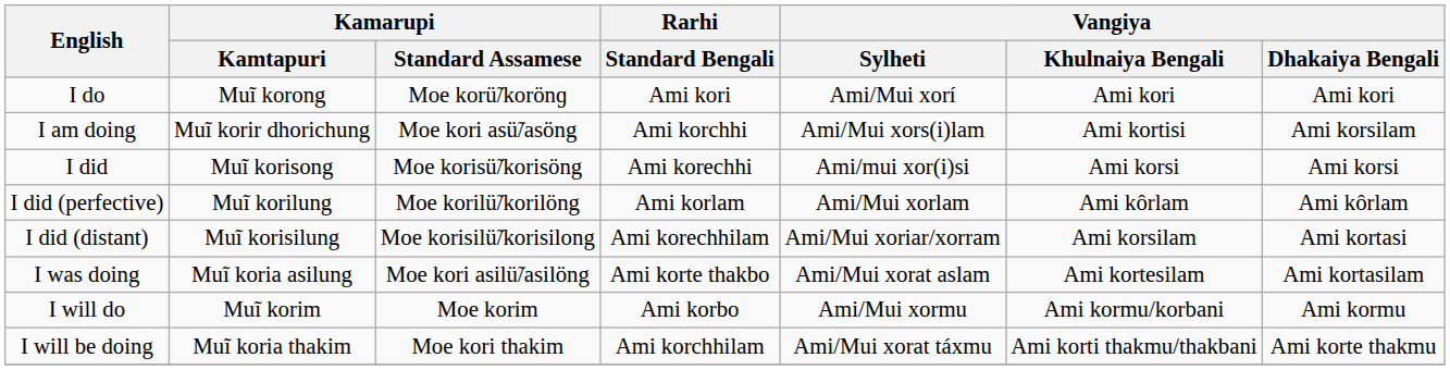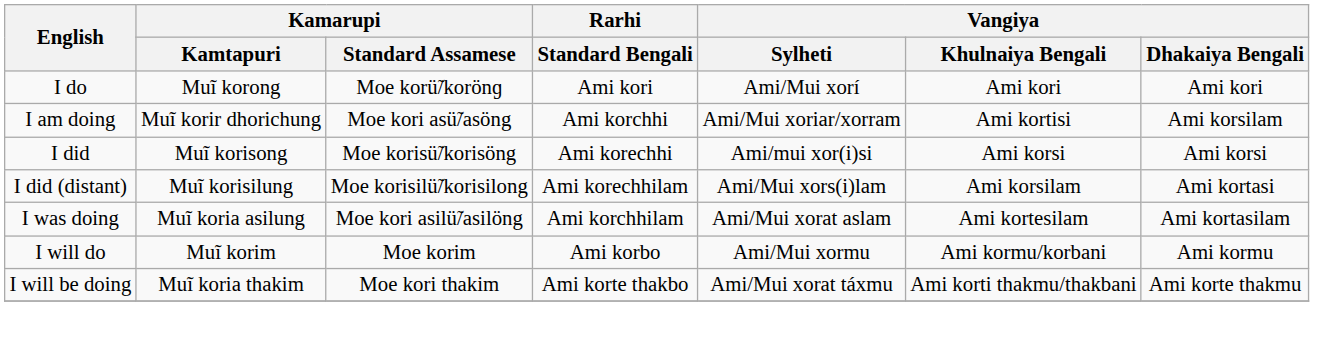I am doing | Vangiya / Sylheti: Ami/Mui xors(i)lam -> Ami/Mui xoriar/xorram
- row: I did (perfective) | Muĩ korilung | Moe korilü̃/korilöng | Ami korlam | Ami/Mui xorlam | Ami kôrlam | Ami kôrlam
I did (distant) | Vangiya / Sylheti: Ami/Mui xoriar/xorram -> Ami/Mui xors(i)lam
I was doing | Rarhi / Standard Bengali: Ami korte thakbo -> Ami korchhilam
I will be doing | Rarhi / Standard Bengali: Ami korchhilam -> Ami korte thakbo
